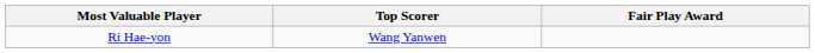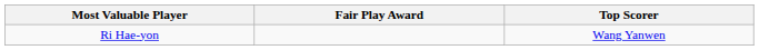columns swapped: Top Scorer <-> Fair Play Award
